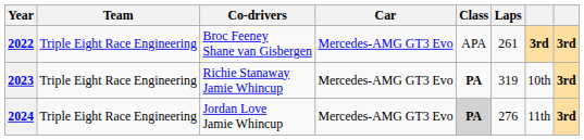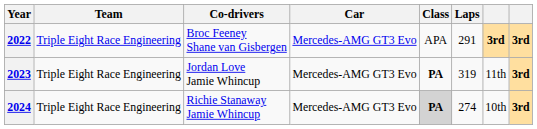2022 | Laps: 261 -> 291
2023 | Co-drivers: Richie Stanaway Jamie Whincup -> Jordan Love Jamie Whincup
2023 | column 7: 10th -> 11th
2024 | Co-drivers: Jordan Love Jamie Whincup -> Richie Stanaway Jamie Whincup
2024 | Laps: 276 -> 274
2024 | column 7: 11th -> 10th
